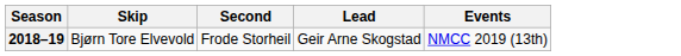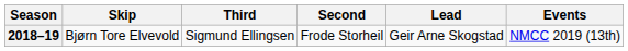+ column: Third | Sigmund Ellingsen
